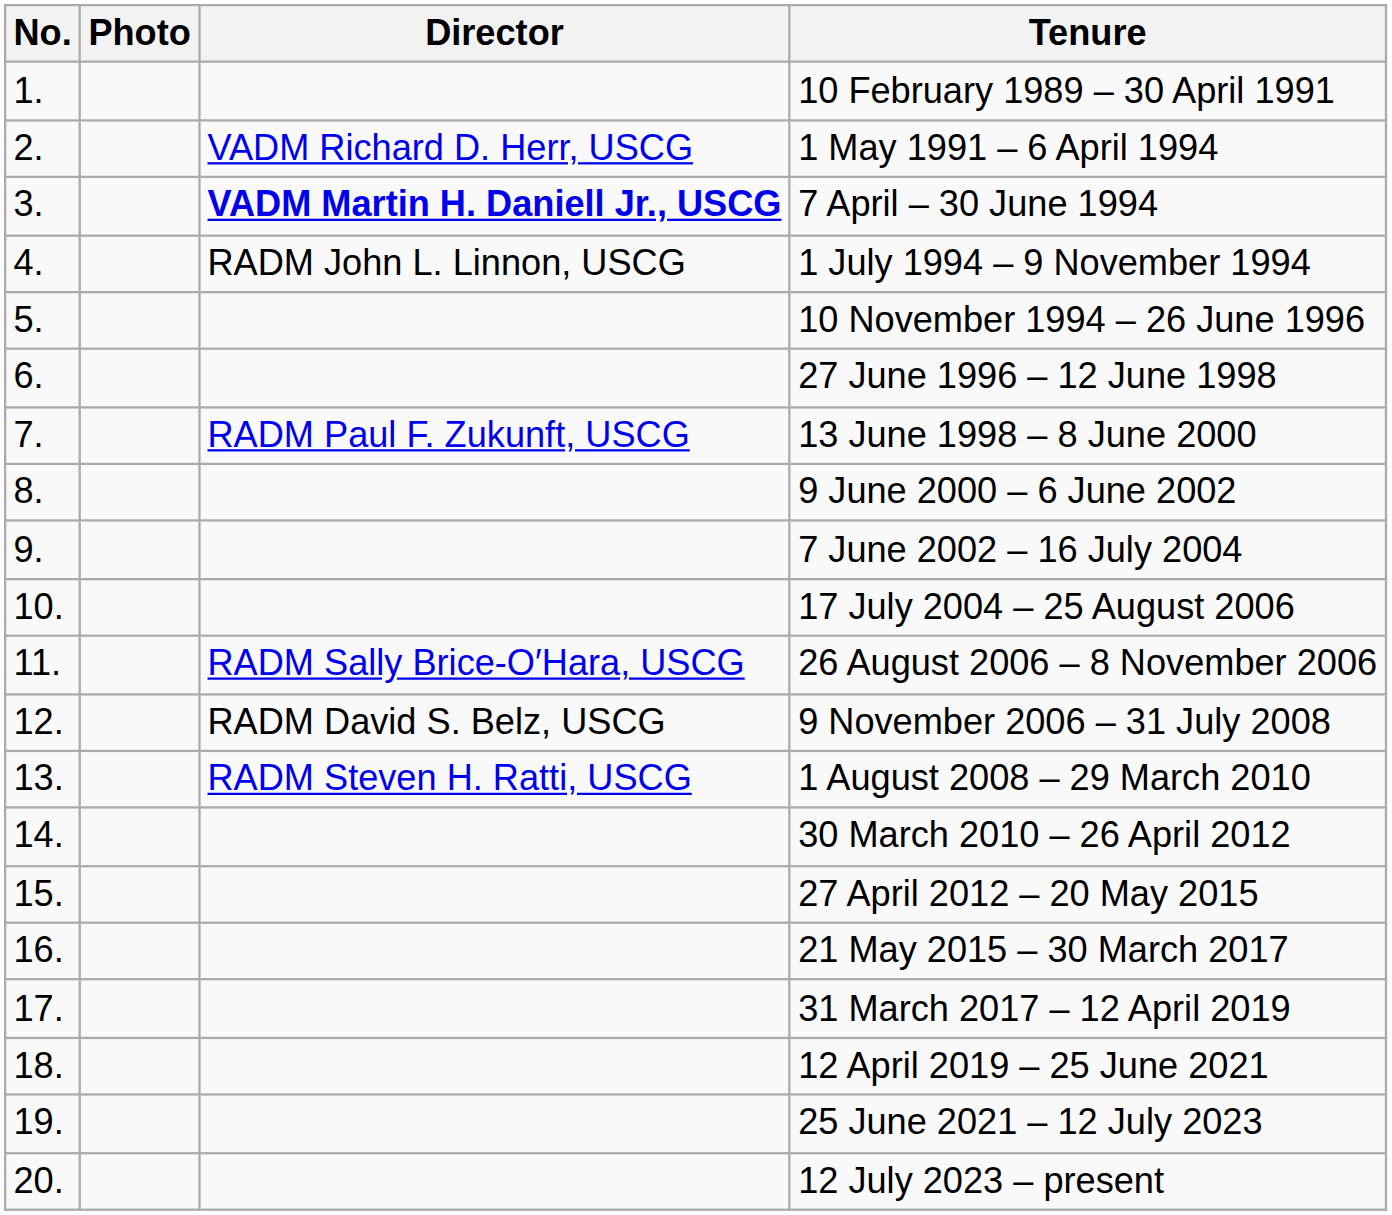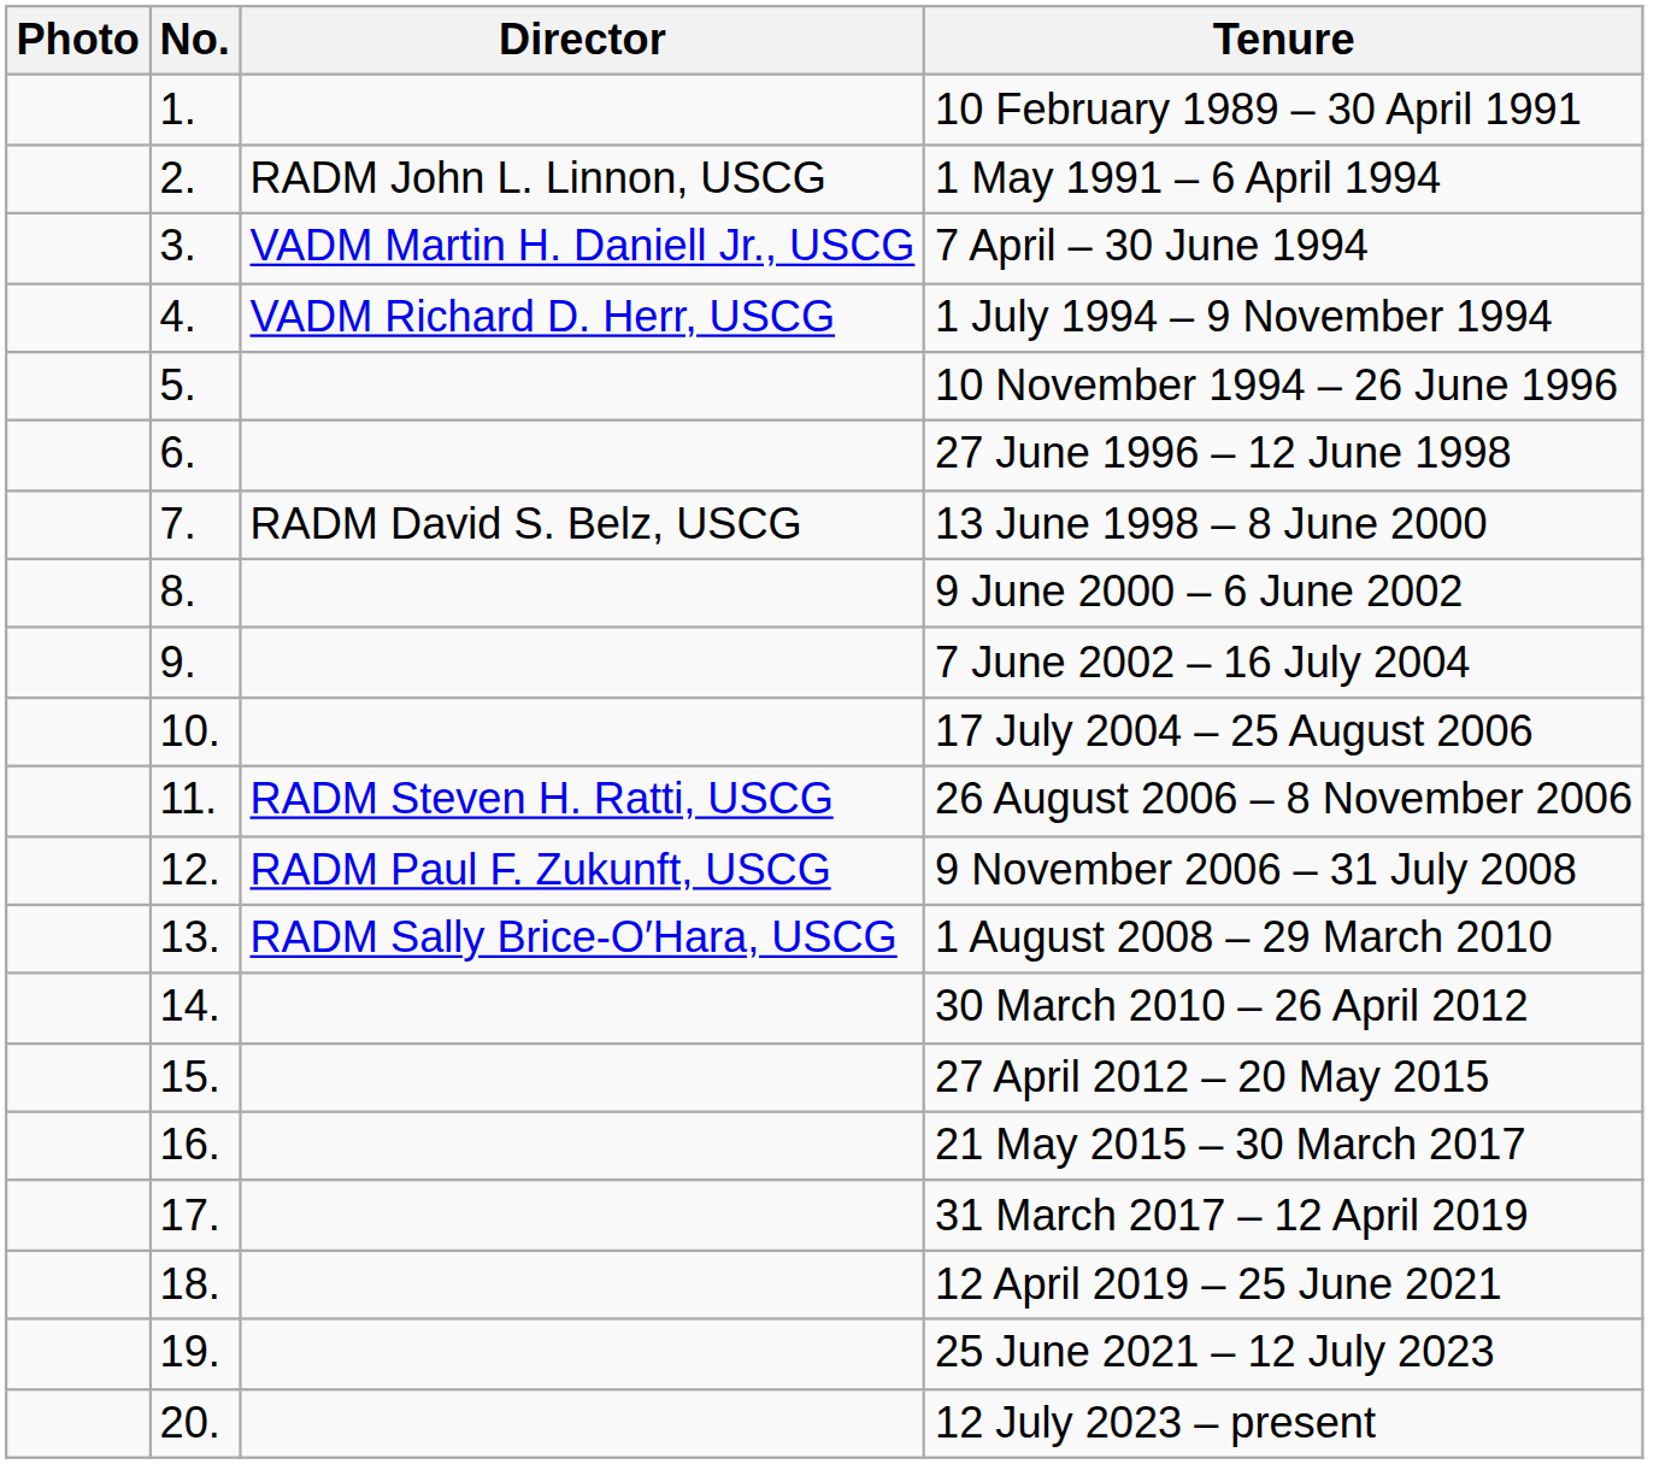columns swapped: No. <-> Photo
1 May 1991 – 6 April 1994 | Director: VADM Richard D. Herr, USCG -> RADM John L. Linnon, USCG
7 April – 30 June 1994 | Director: bold -> normal
1 July 1994 – 9 November 1994 | Director: RADM John L. Linnon, USCG -> VADM Richard D. Herr, USCG
13 June 1998 – 8 June 2000 | Director: RADM Paul F. Zukunft, USCG -> RADM David S. Belz, USCG
26 August 2006 – 8 November 2006 | Director: RADM Sally Brice-O′Hara, USCG -> RADM Steven H. Ratti, USCG
9 November 2006 – 31 July 2008 | Director: RADM David S. Belz, USCG -> RADM Paul F. Zukunft, USCG
1 August 2008 – 29 March 2010 | Director: RADM Steven H. Ratti, USCG -> RADM Sally Brice-O′Hara, USCG
